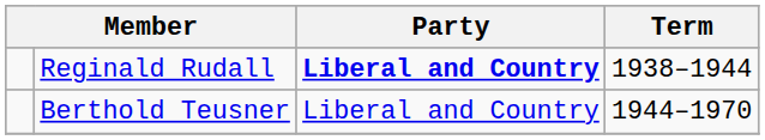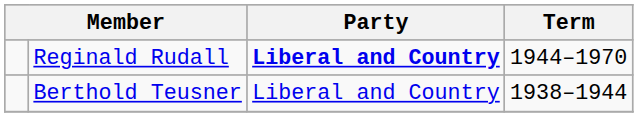Reginald Rudall | Term: 1938–1944 -> 1944–1970
Berthold Teusner | Term: 1944–1970 -> 1938–1944
